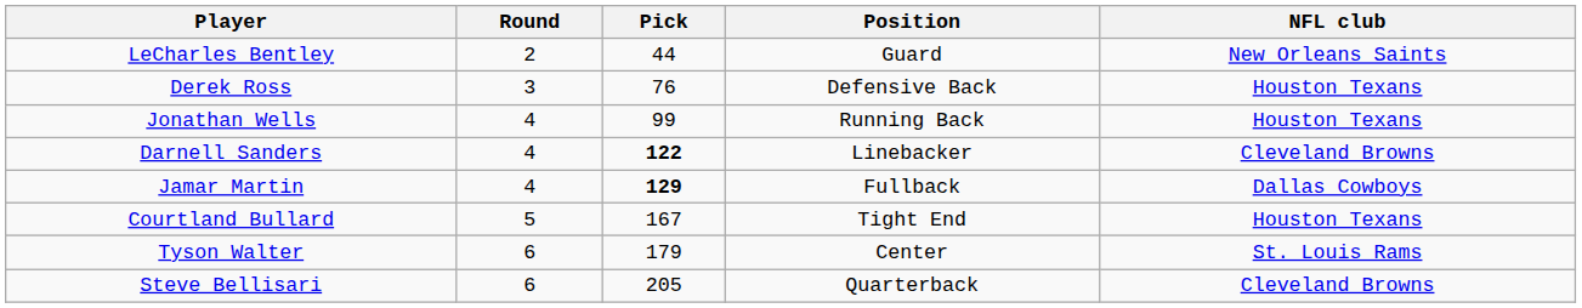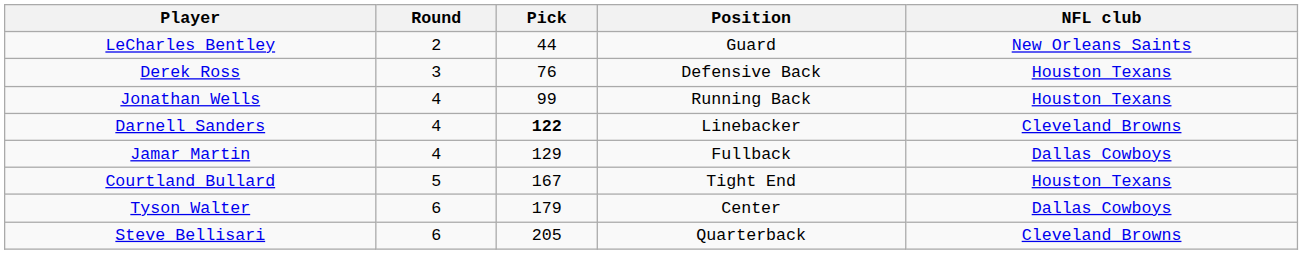Jamar Martin | Pick: bold -> normal
Tyson Walter | NFL club: St. Louis Rams -> Dallas Cowboys
